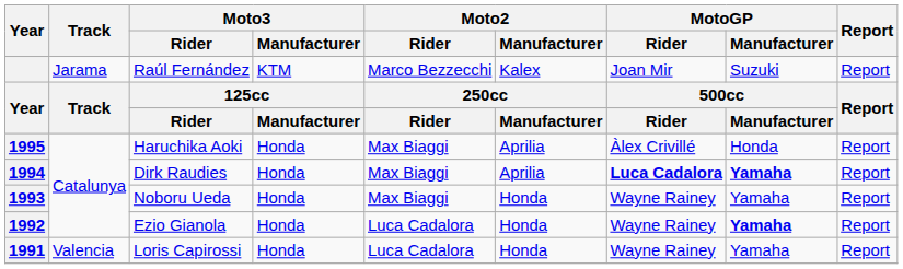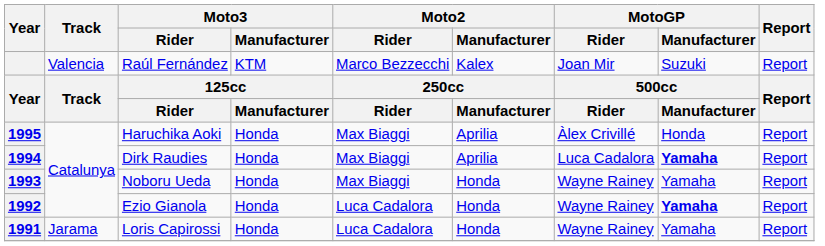Raúl Fernández | Track: Jarama -> Valencia
Dirk Raudies | MotoGP / Rider: bold -> normal
Loris Capirossi | Track: Valencia -> Jarama
